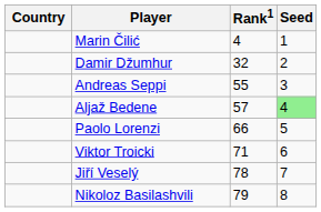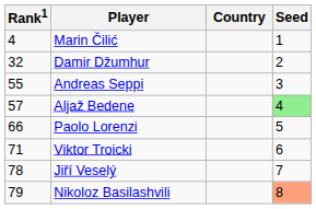columns swapped: Country <-> Rank1
Nikoloz Basilashvili | Seed: no background -> lightsalmon background
